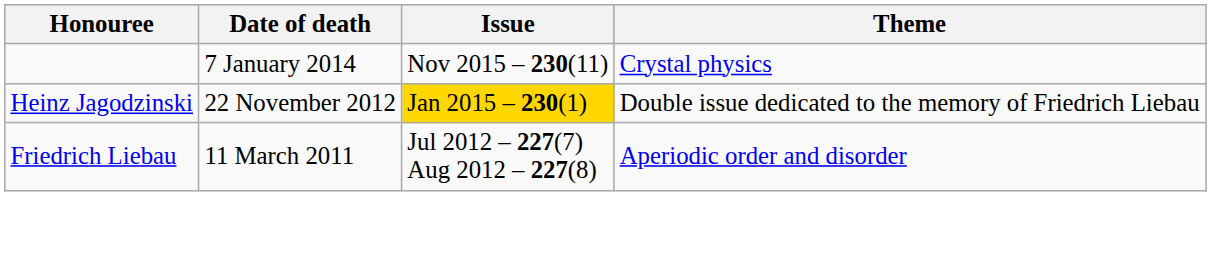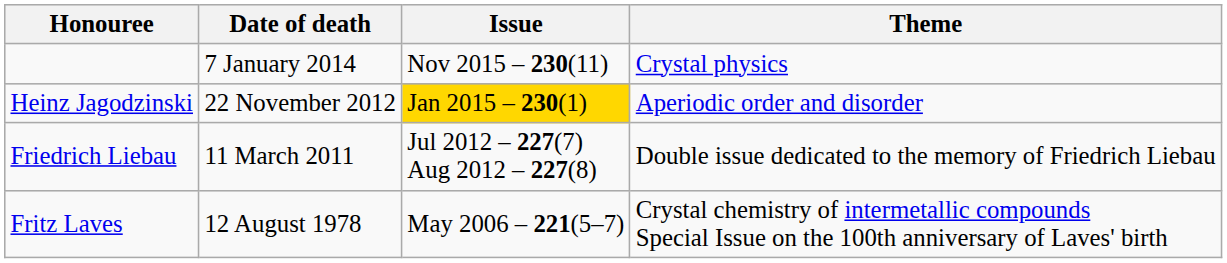Heinz Jagodzinski | Theme: Double issue dedicated to the memory of Friedrich Liebau -> Aperiodic order and disorder
Friedrich Liebau | Theme: Aperiodic order and disorder -> Double issue dedicated to the memory of Friedrich Liebau
+ row: Fritz Laves | 12 August 1978 | May 2006 – 221(5–7) | Crystal chemistry of intermetallic compounds Special Issue on the 100th anniversary of Laves' birth
